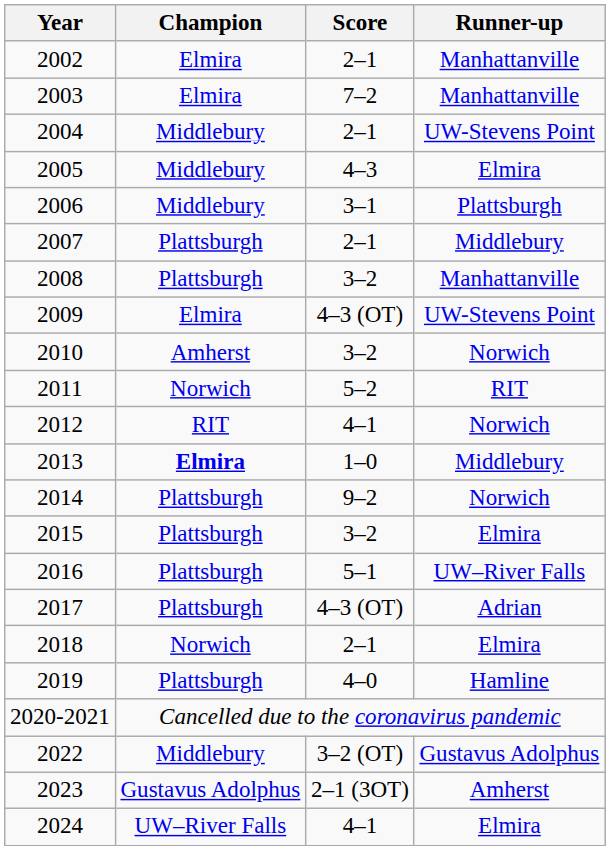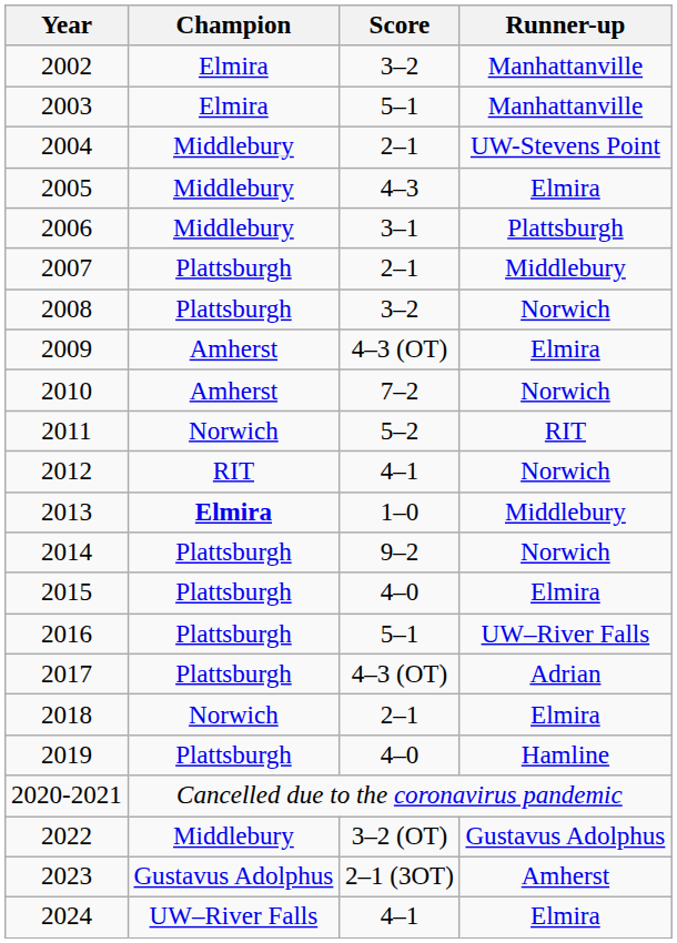2002 | Score: 2–1 -> 3–2
2003 | Score: 7–2 -> 5–1
2008 | Runner-up: Manhattanville -> Norwich
2009 | Champion: Elmira -> Amherst
2009 | Runner-up: UW-Stevens Point -> Elmira
2010 | Score: 3–2 -> 7–2
2015 | Score: 3–2 -> 4–0
